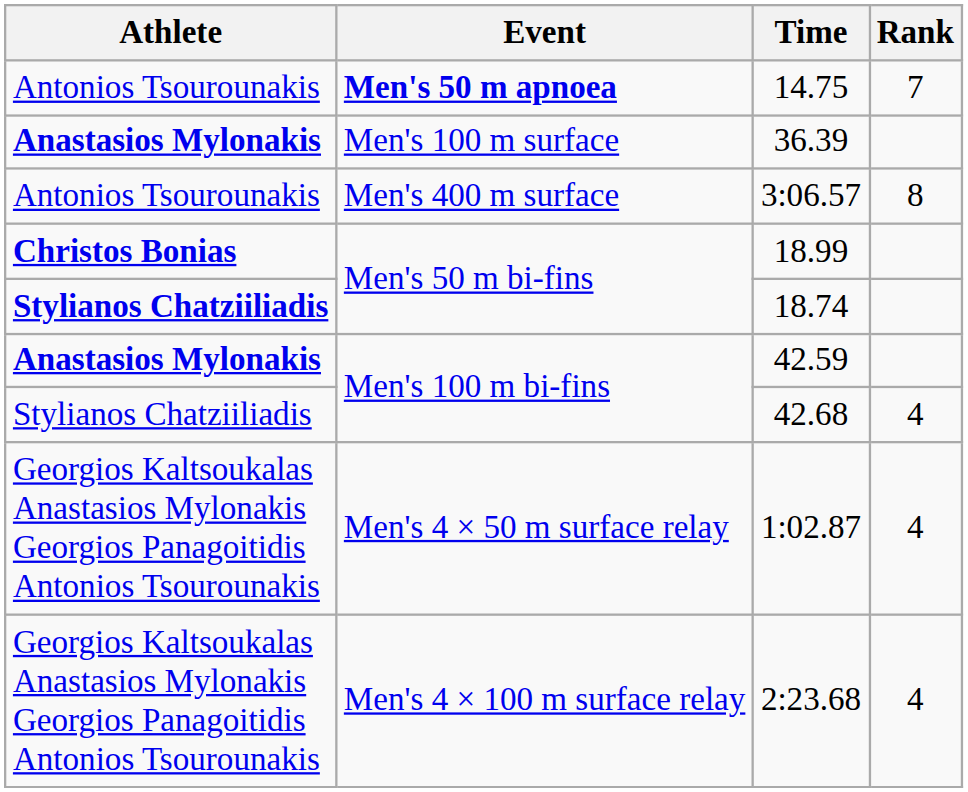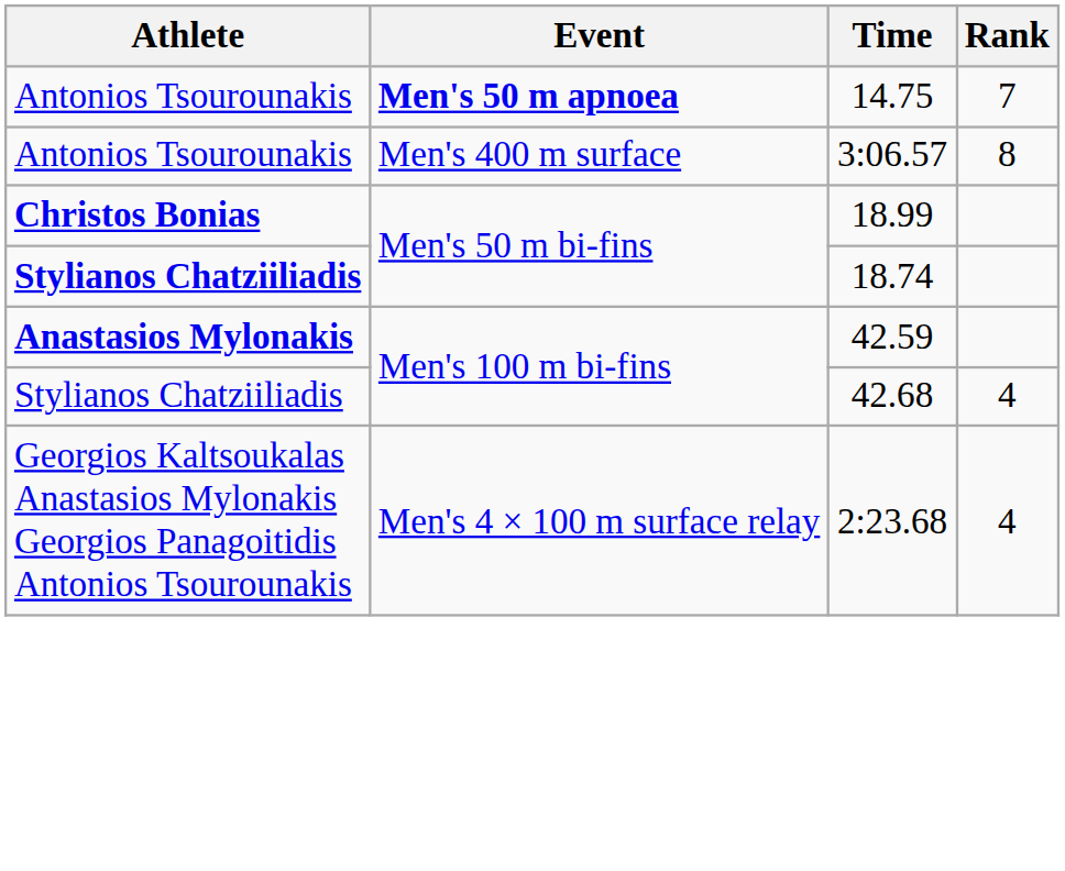- row: Anastasios Mylonakis | Men's 100 m surface | 36.39
- row: Georgios Kaltsoukalas Anastasios Mylonakis Georgios Panagoitidis Antonios Tsourounakis | Men's 4 × 50 m surface relay | 1:02.87 | 4
